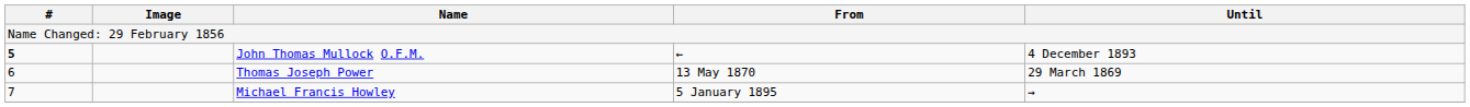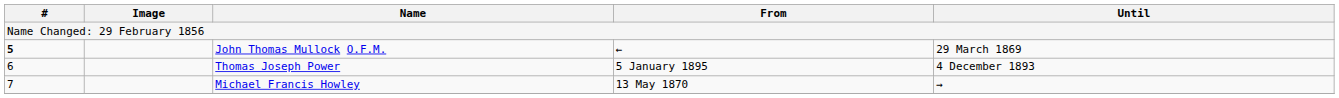John Thomas Mullock O.F.M. | Until: 4 December 1893 -> 29 March 1869
Thomas Joseph Power | From: 13 May 1870 -> 5 January 1895
Thomas Joseph Power | Until: 29 March 1869 -> 4 December 1893
Michael Francis Howley | From: 5 January 1895 -> 13 May 1870
